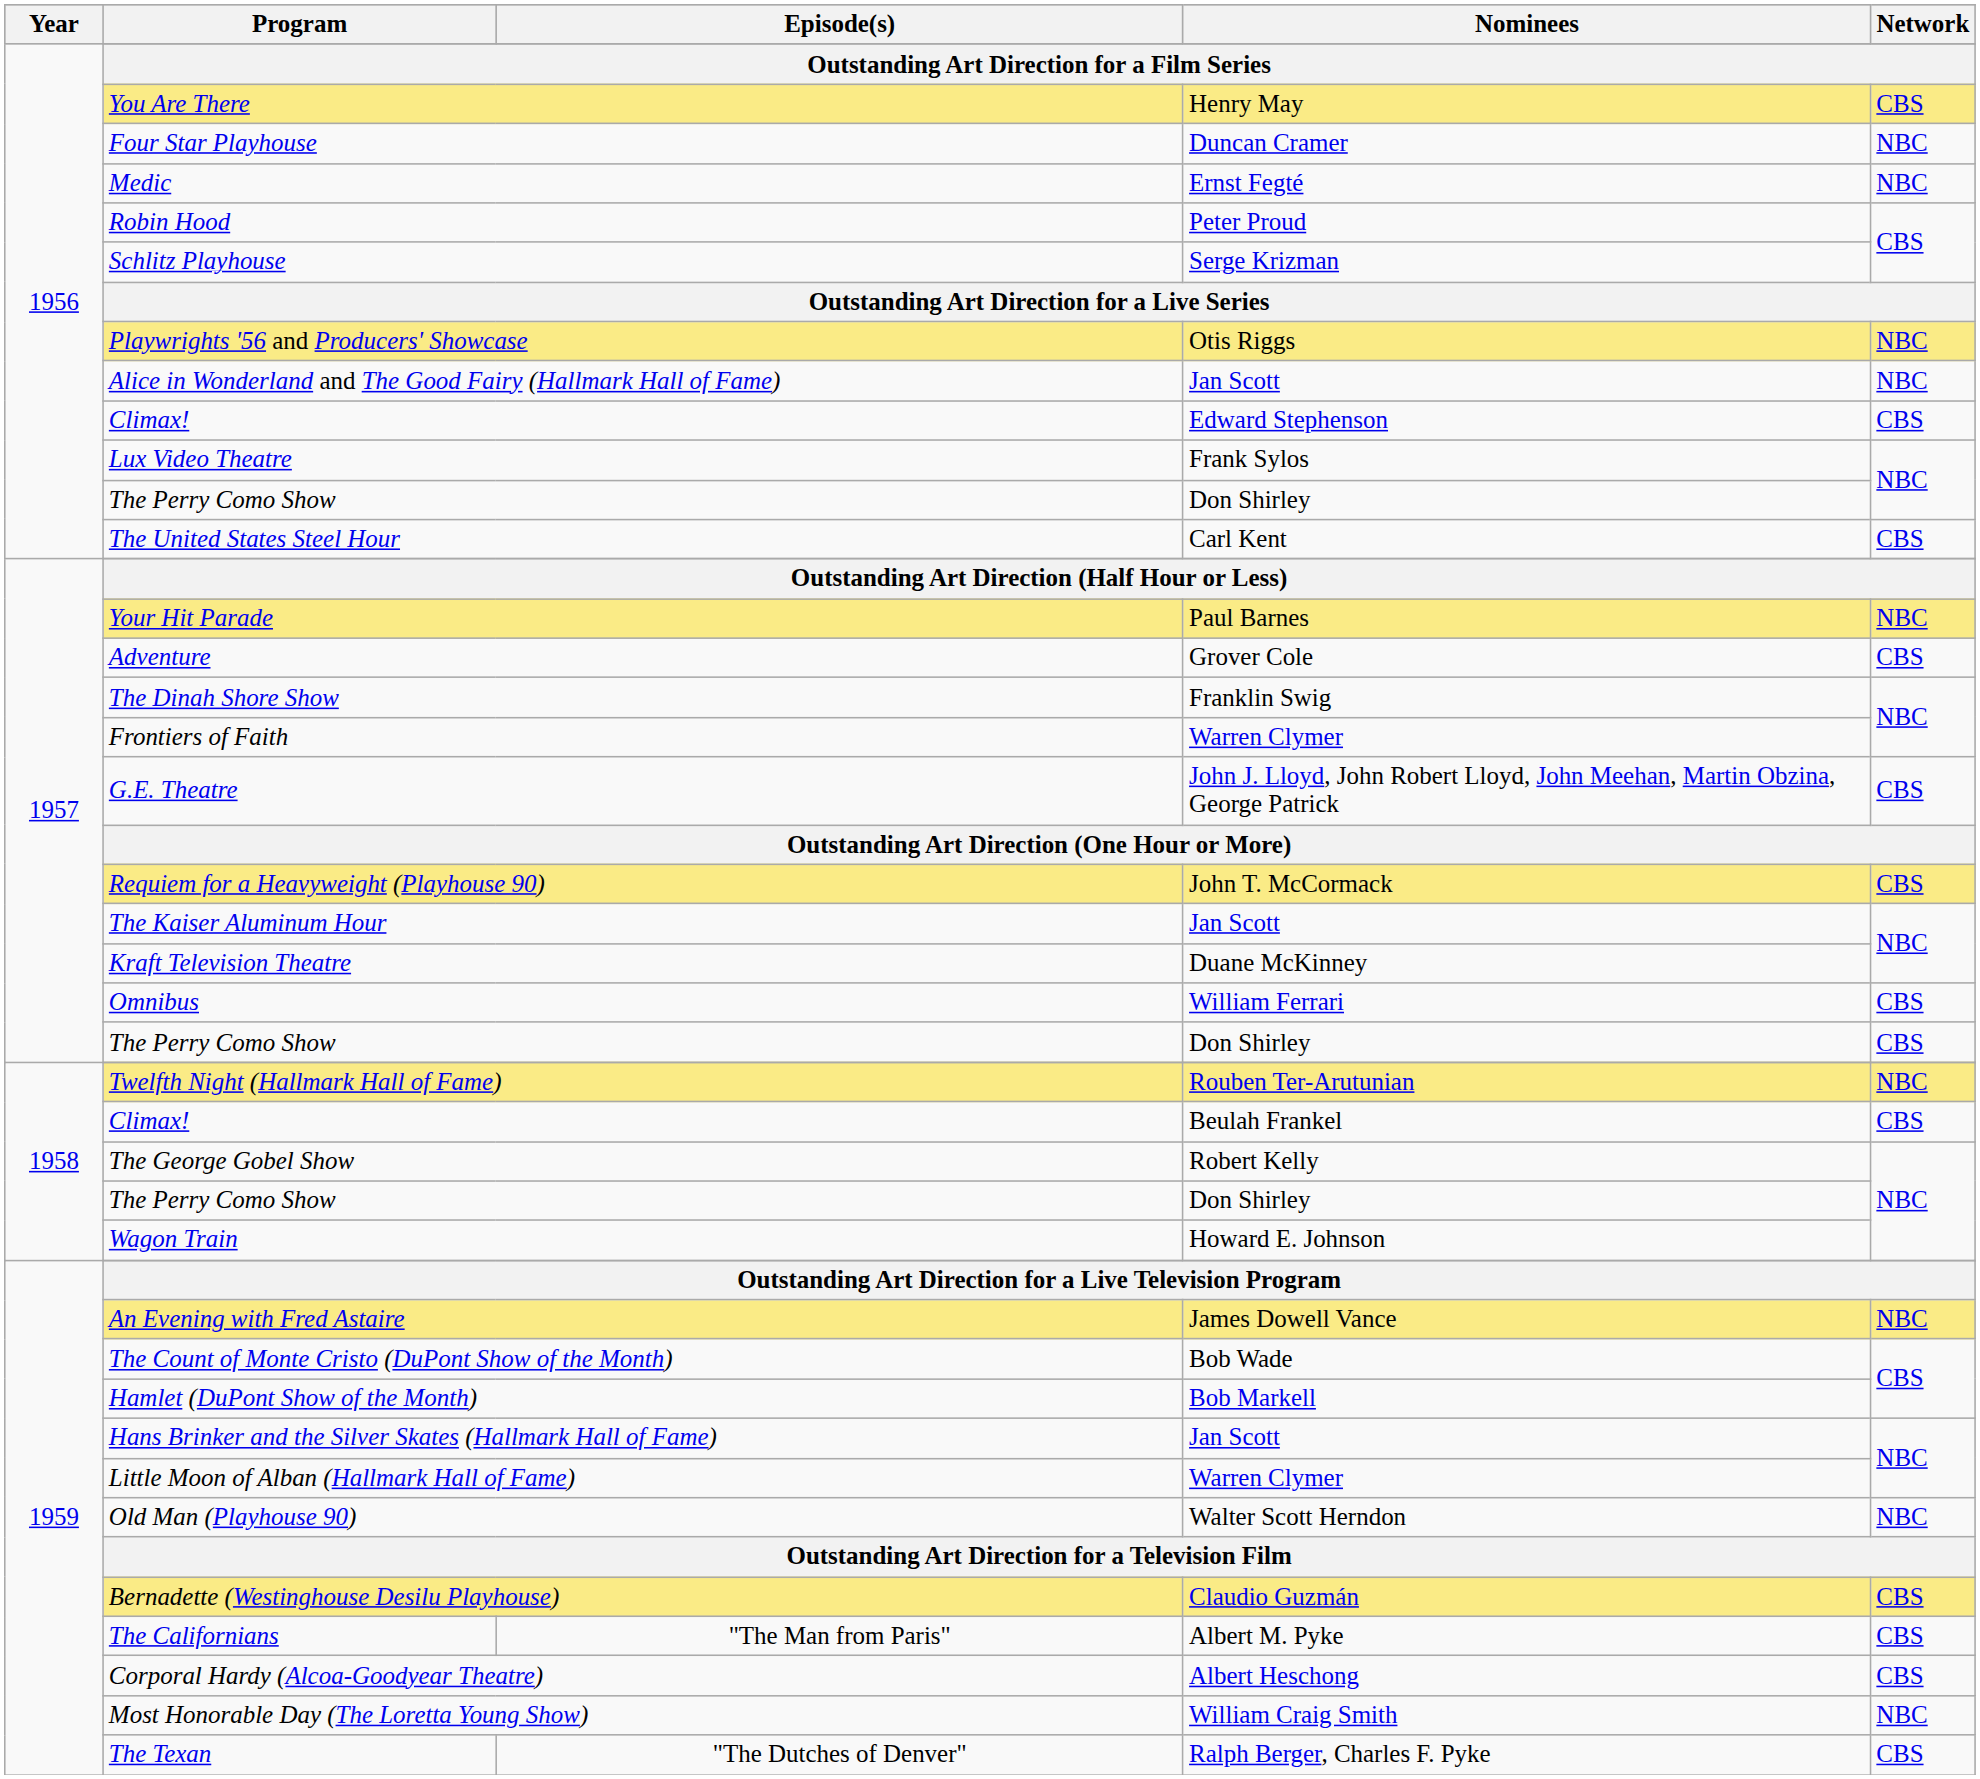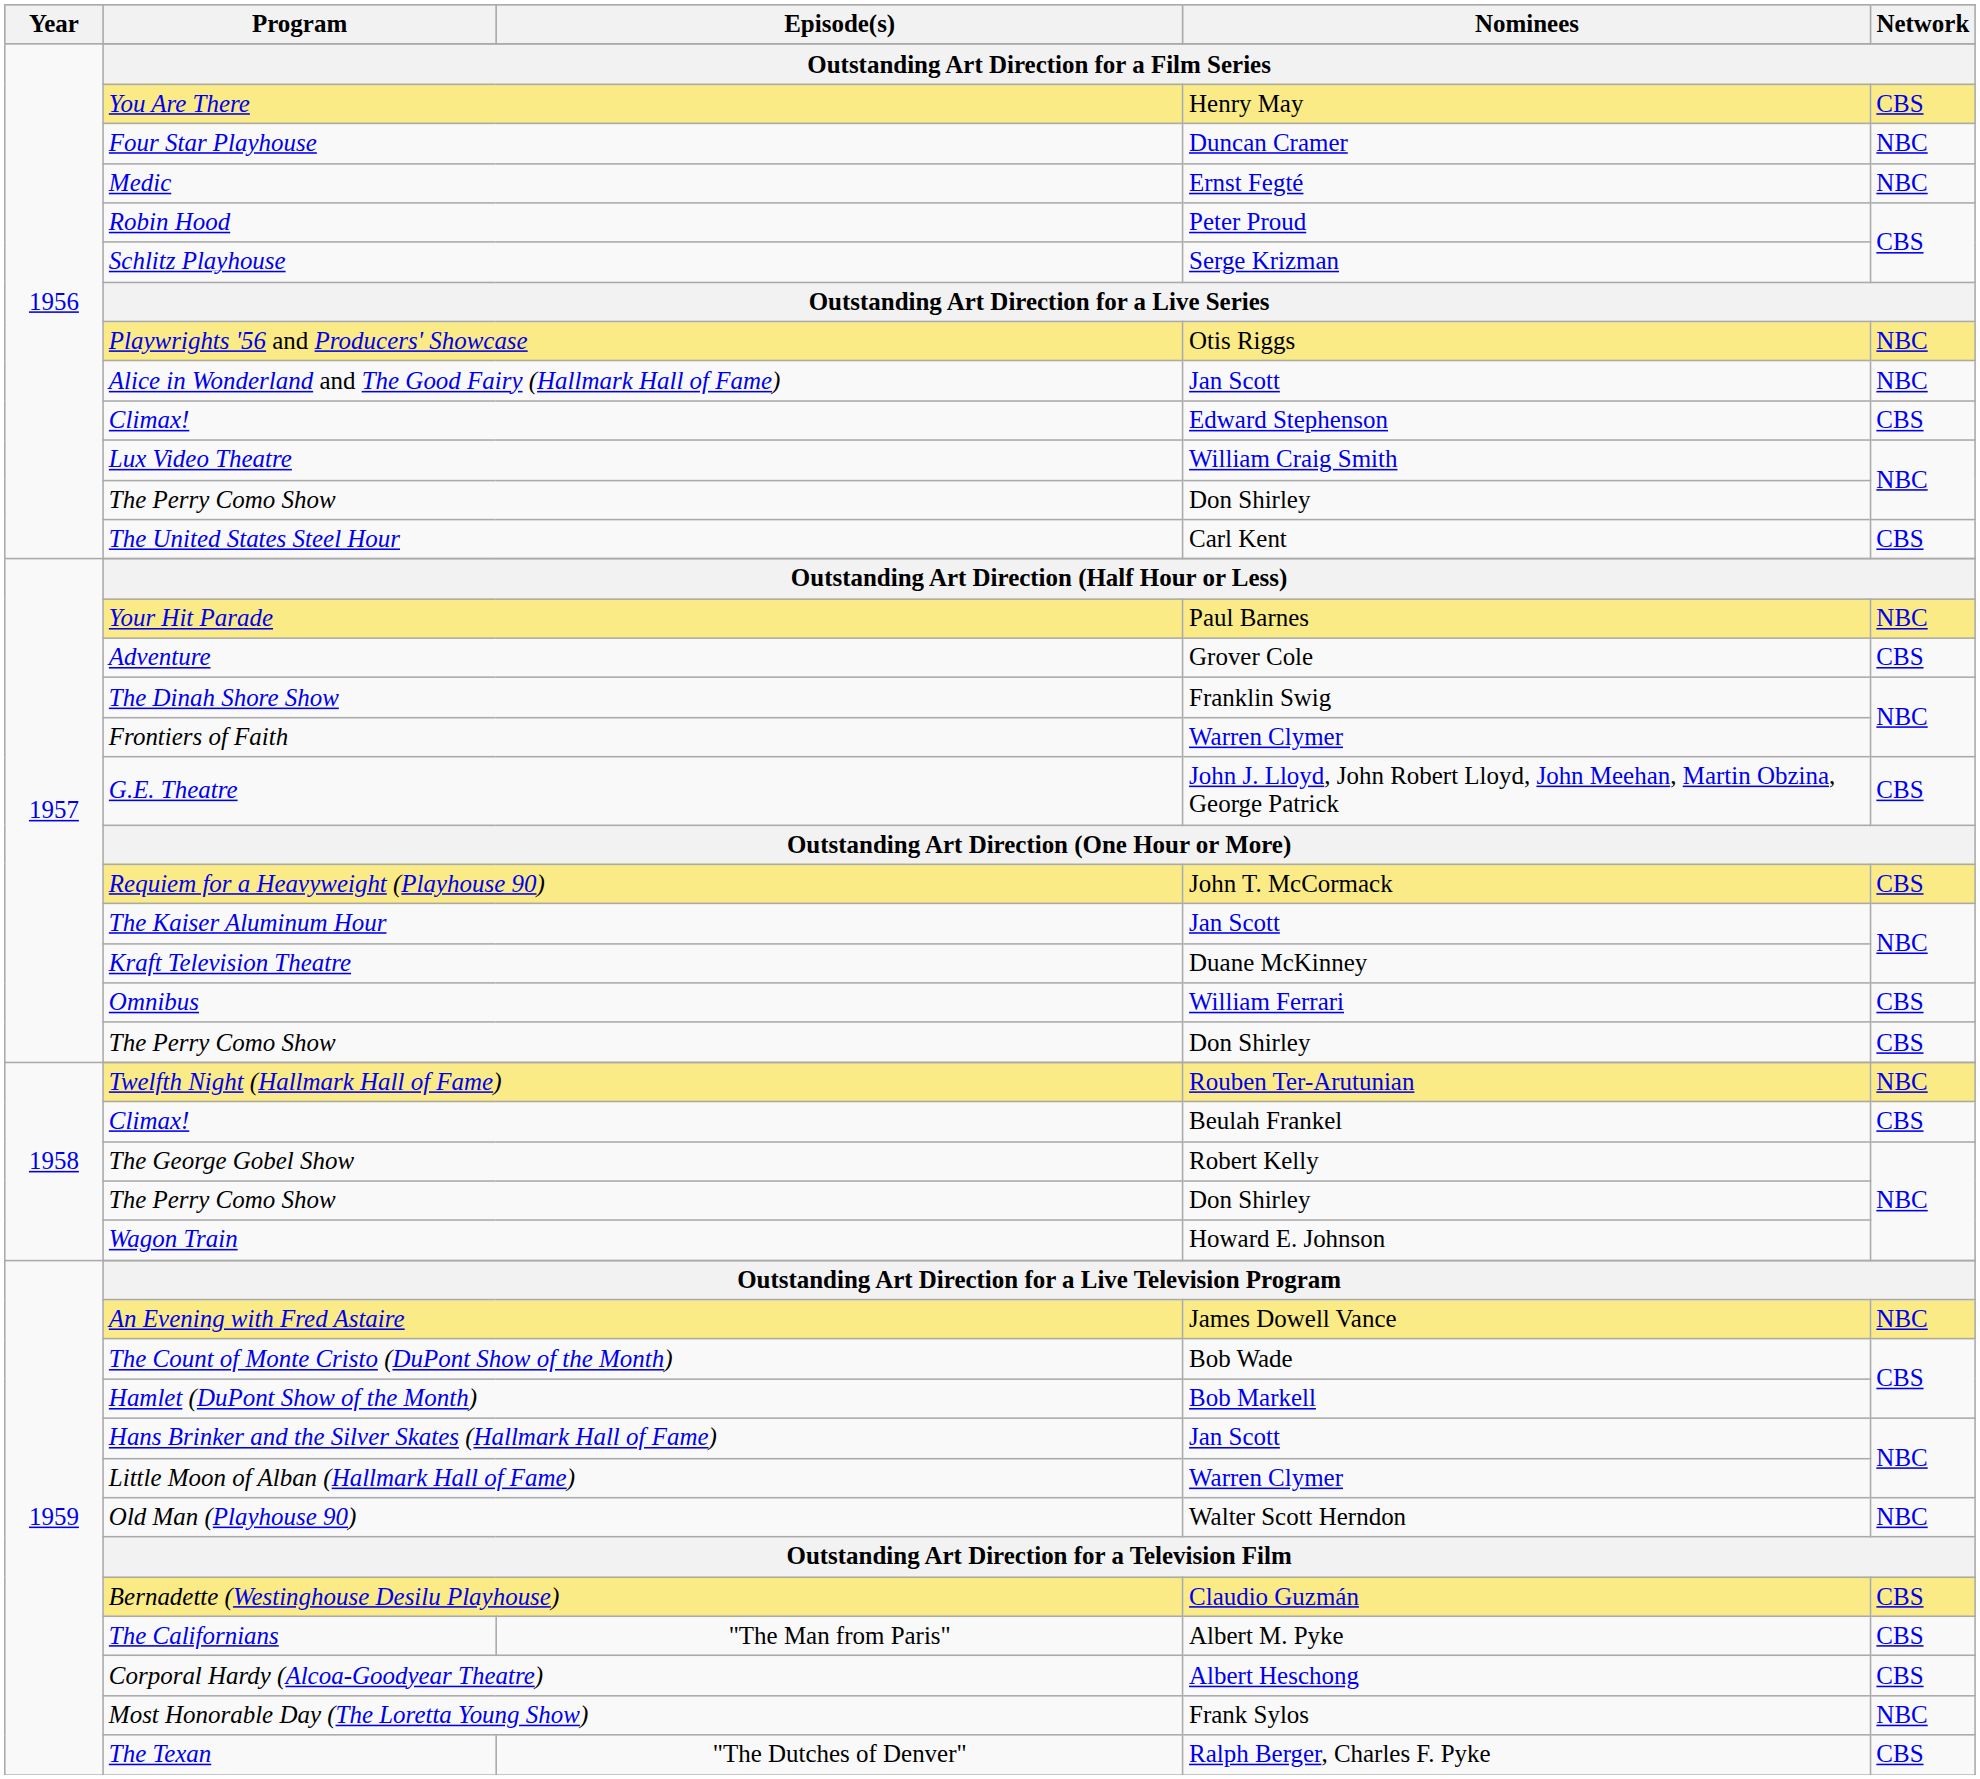Lux Video Theatre | Nominees: Frank Sylos -> William Craig Smith
Most Honorable Day (The Loretta Young Show) | Nominees: William Craig Smith -> Frank Sylos
